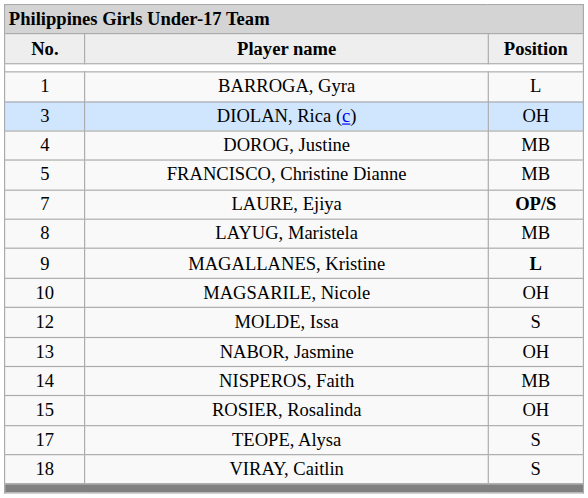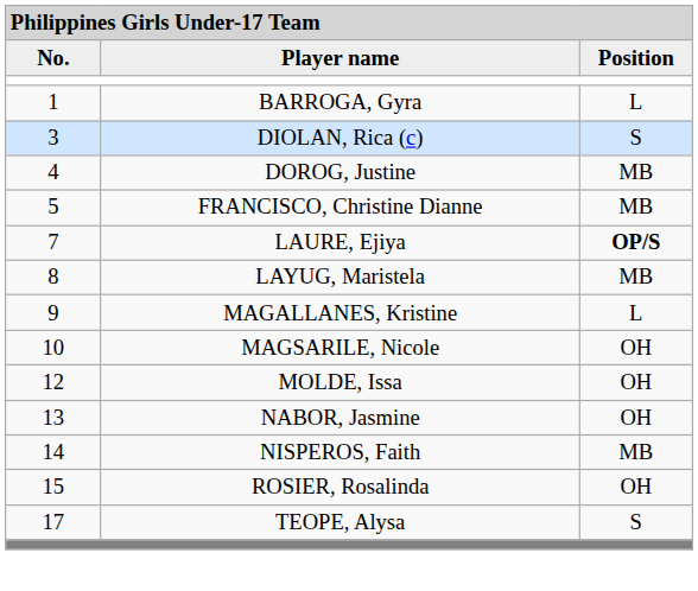DIOLAN, Rica (c) | column 3: OH -> S
MAGALLANES, Kristine | column 3: bold -> normal
MOLDE, Issa | column 3: S -> OH
- row: 18 | VIRAY, Caitlin | S
